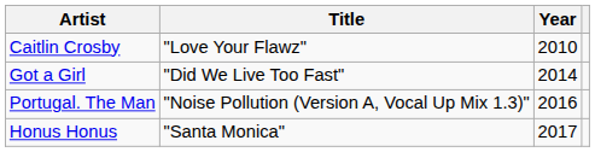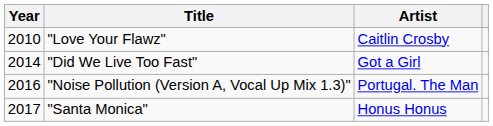columns swapped: Year <-> Artist
